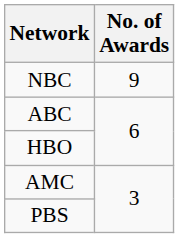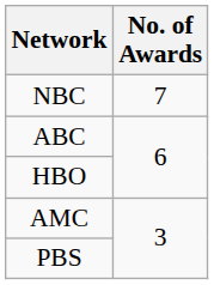NBC | No. of Awards: 9 -> 7
